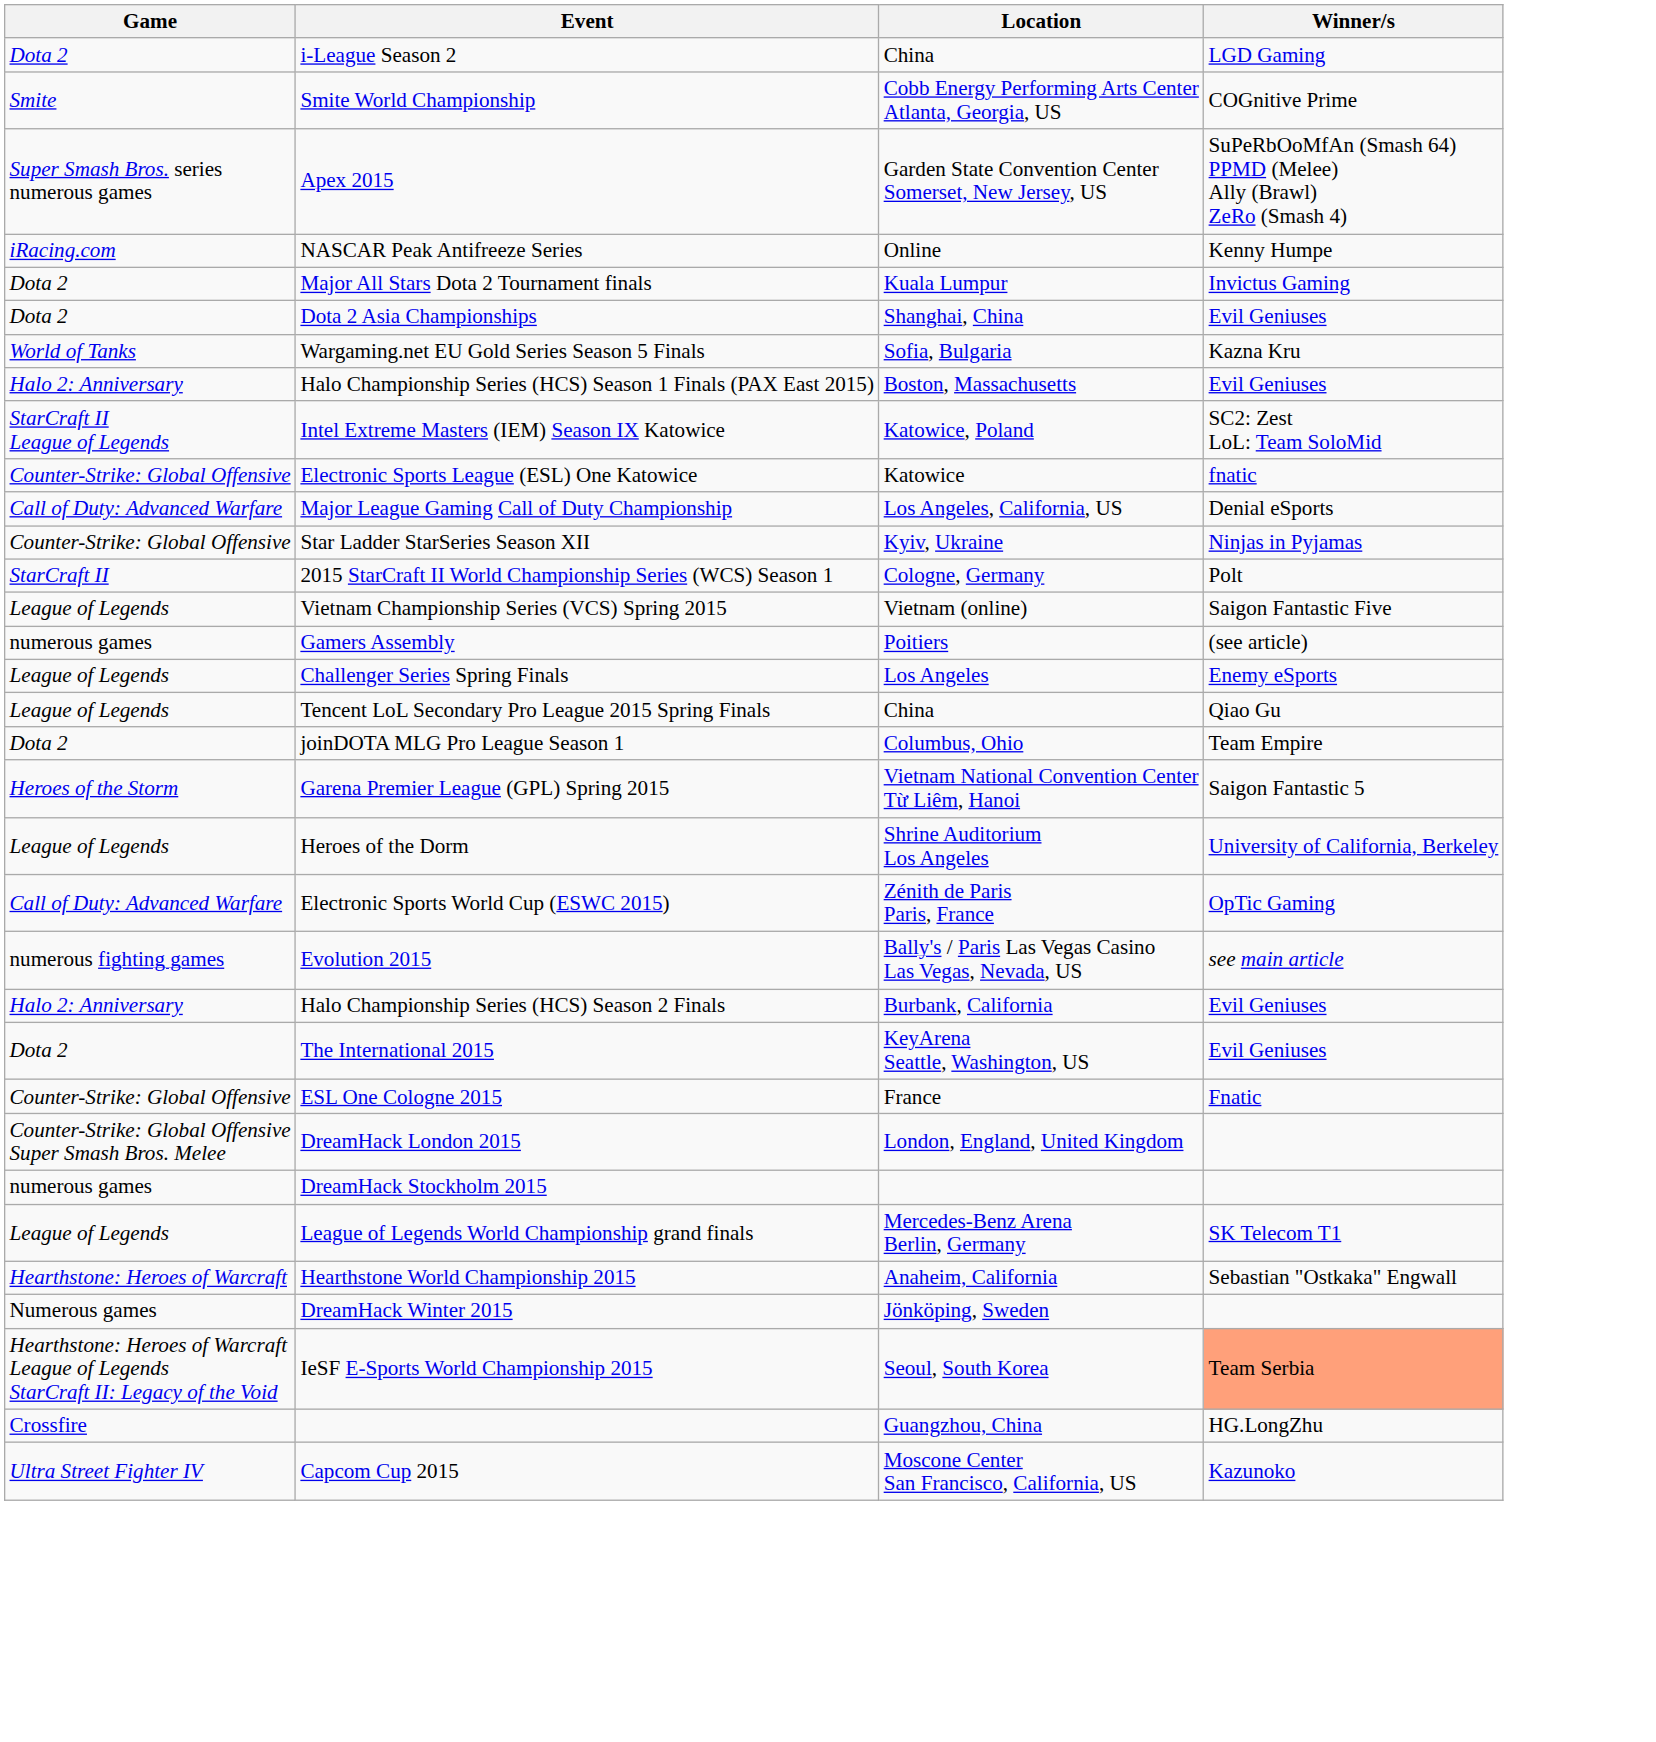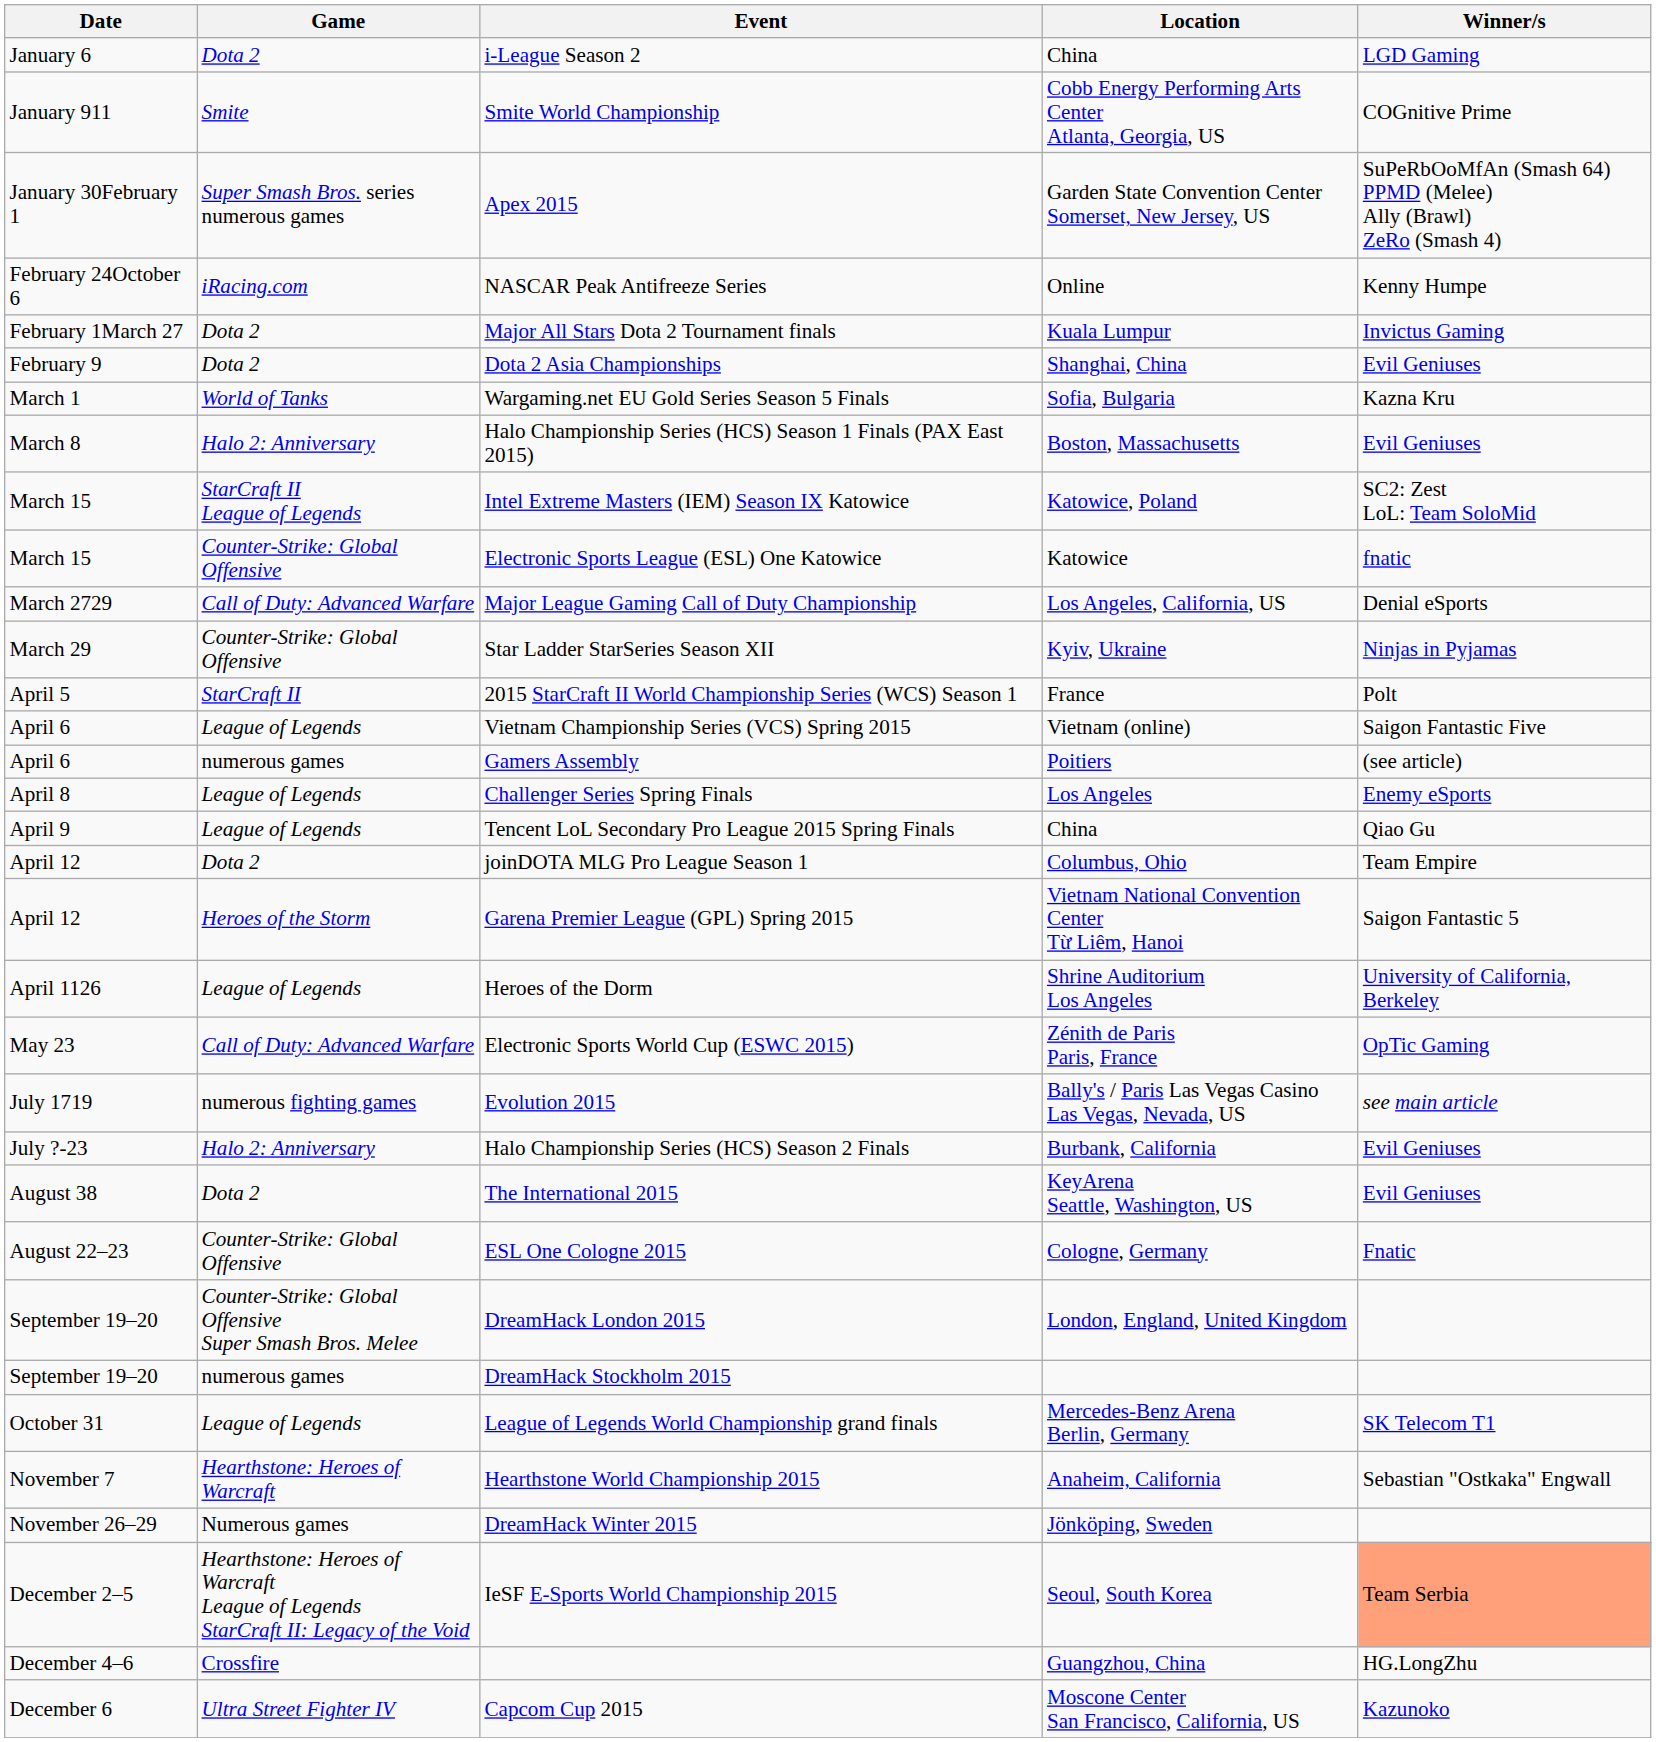+ column: Date | January 6 | January 911 | January 30February 1 | February 24October 6 | February 1March 27 | February 9 | March 1 | March 8 | March 15 | March 15 | March 2729 | March 29 | April 5 | April 6 | April 6 | April 8 | April 9 | April 12 | April 12 | April 1126 | May 23 | July 1719 | July ?-23 | August 38 | August 22–23 | September 19–20 | September 19–20 | October 31 | November 7 | November 26–29 | December 2–5 | December 4–6 | December 6
2015 StarCraft II World Championship Series (WCS) Season 1 | Location: Cologne, Germany -> France
ESL One Cologne 2015 | Location: France -> Cologne, Germany
